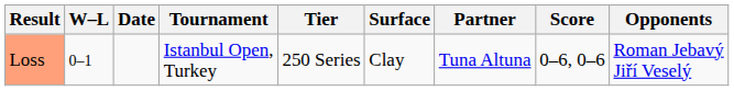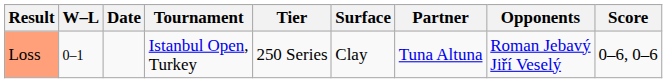columns swapped: Opponents <-> Score
